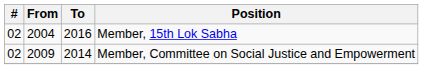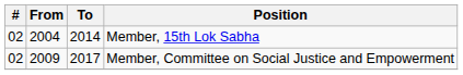Member, 15th Lok Sabha | To: 2016 -> 2014
Member, Committee on Social Justice and Empowerment | To: 2014 -> 2017
